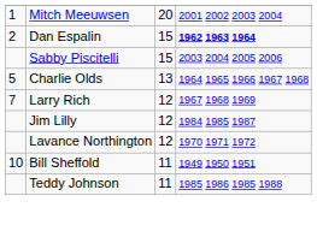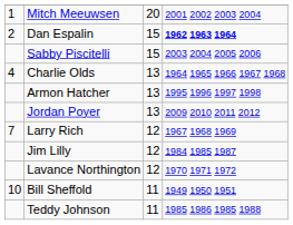Charlie Olds | column 1: 5 -> 4
+ row: Armon Hatcher | 13 | 1995 1996 1997 1998
+ row: Jordan Poyer | 13 | 2009 2010 2011 2012
